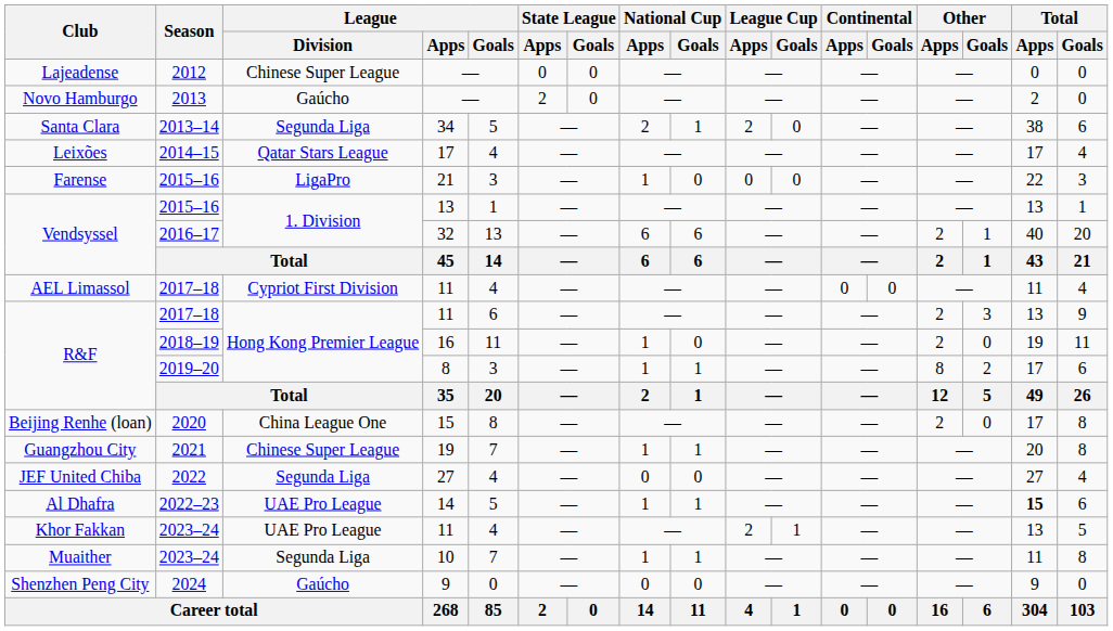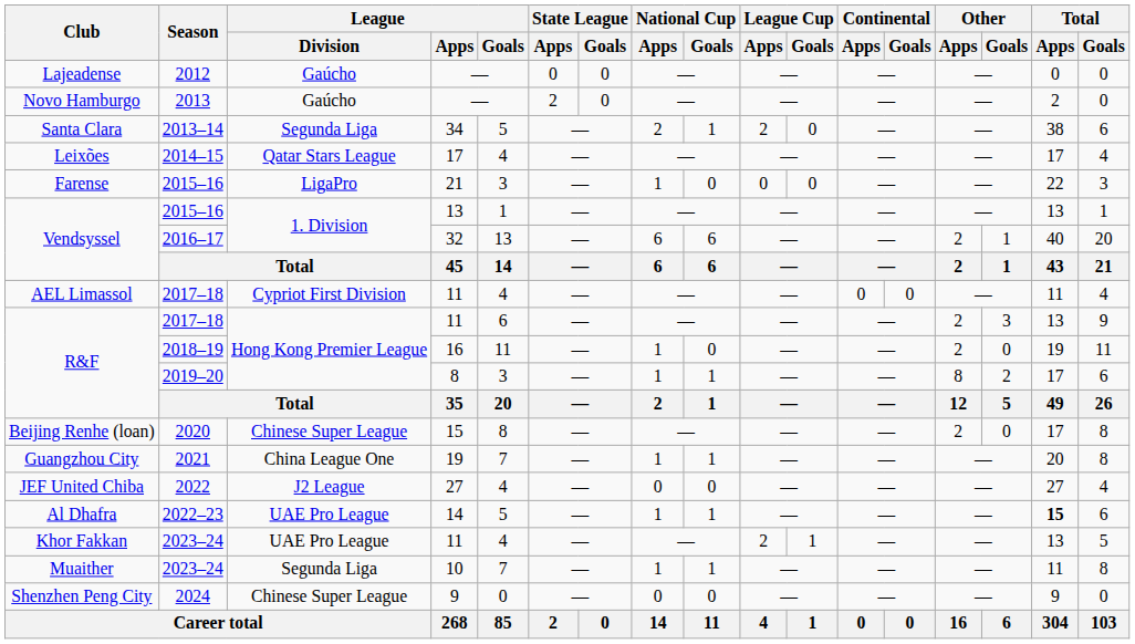Lajeadense | League / Division: Chinese Super League -> Gaúcho
Beijing Renhe (loan) | League / Division: China League One -> Chinese Super League
Guangzhou City | League / Division: Chinese Super League -> China League One
JEF United Chiba | League / Division: Segunda Liga -> J2 League
Shenzhen Peng City | League / Division: Gaúcho -> Chinese Super League
